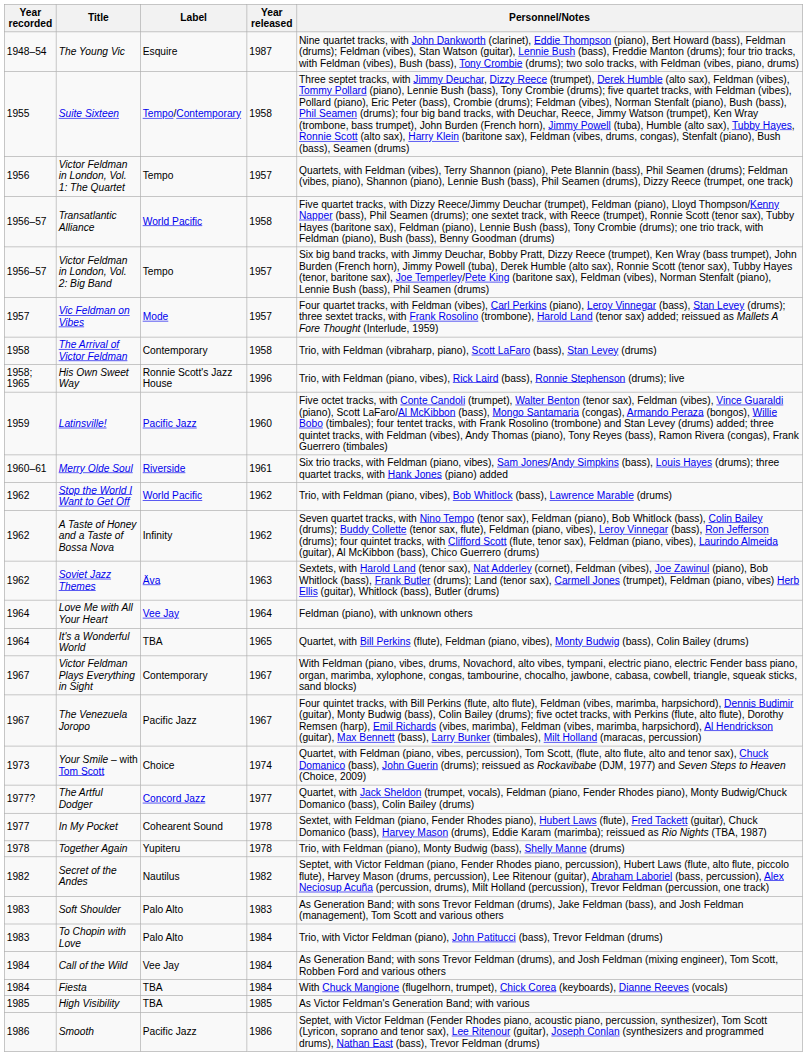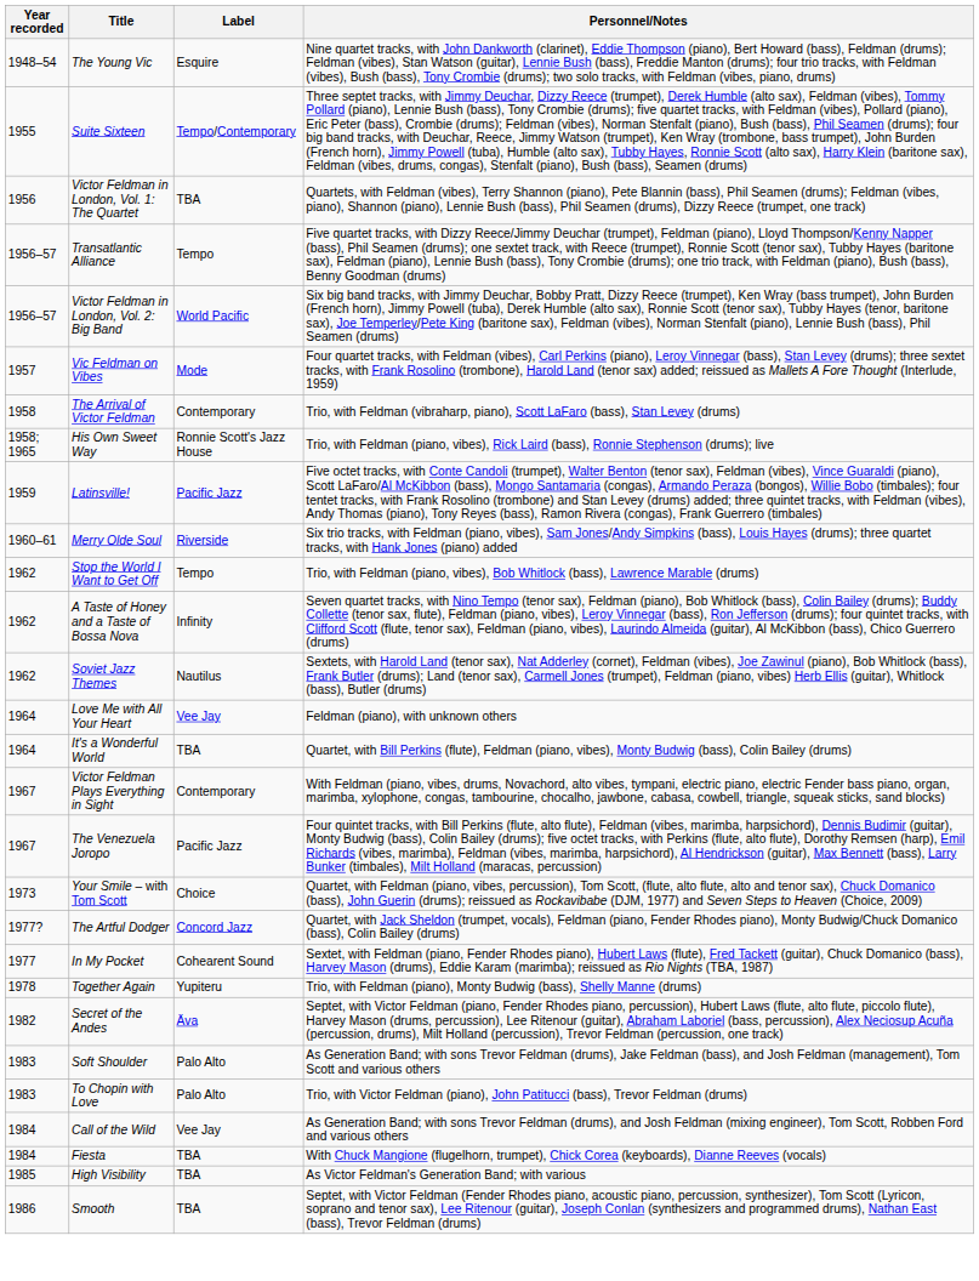- column: Year released | 1987 | 1958 | 1957 | 1958 | 1957 | 1957 | 1958 | 1996 | 1960 | 1961 | 1962 | 1962 | 1963 | 1964 | 1965 | 1967 | 1967 | 1974 | 1977 | 1978 | 1978 | 1982 | 1983 | 1984 | 1984 | 1984 | 1985 | 1986
Victor Feldman in London, Vol. 1: The Quartet | Label: Tempo -> TBA
Transatlantic Alliance | Label: World Pacific -> Tempo
Victor Feldman in London, Vol. 2: Big Band | Label: Tempo -> World Pacific
Stop the World I Want to Get Off | Label: World Pacific -> Tempo
Soviet Jazz Themes | Label: Äva -> Nautilus
Secret of the Andes | Label: Nautilus -> Äva
Smooth | Label: Pacific Jazz -> TBA
